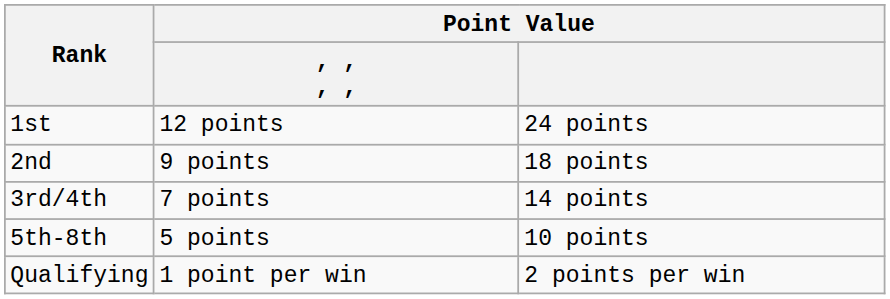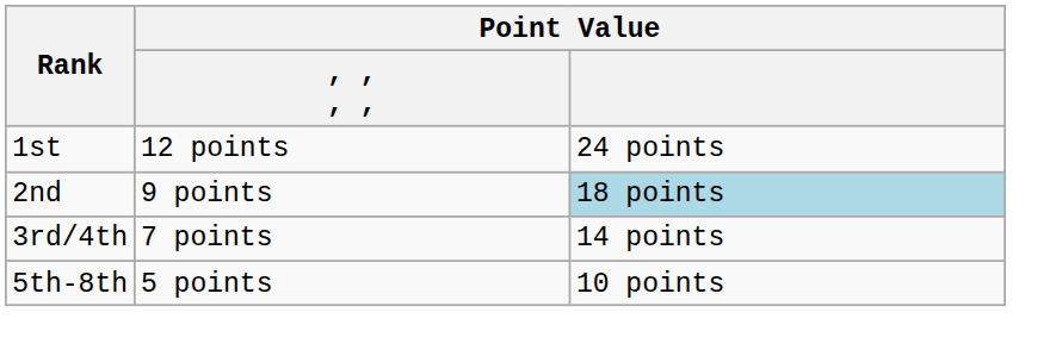2nd | Point Value: no background -> lightblue background
- row: Qualifying | 1 point per win | 2 points per win
